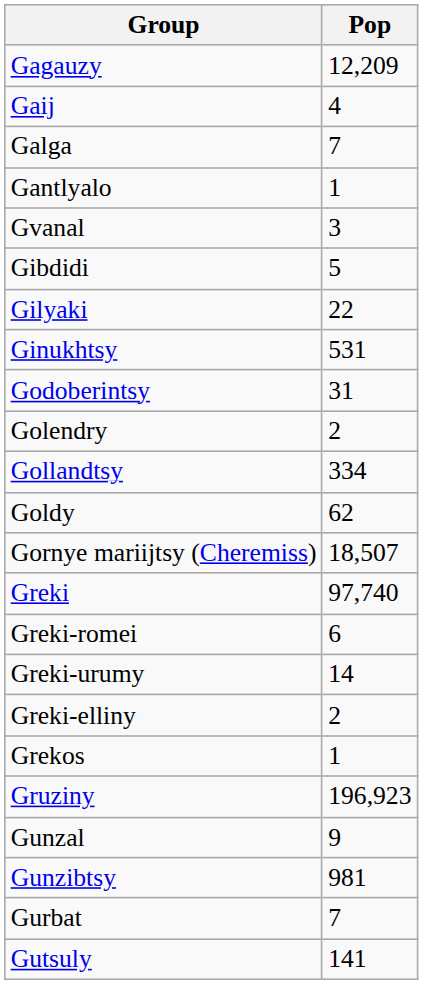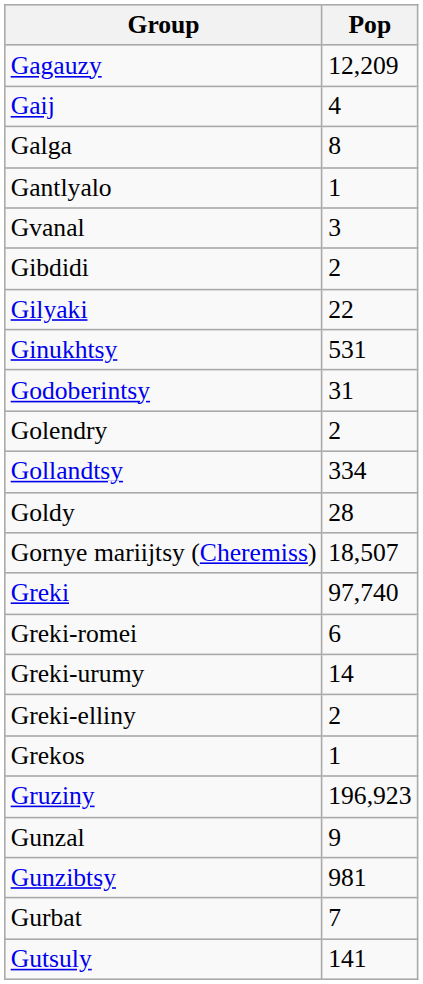Galga | Pop: 7 -> 8
Gibdidi | Pop: 5 -> 2
Goldy | Pop: 62 -> 28
